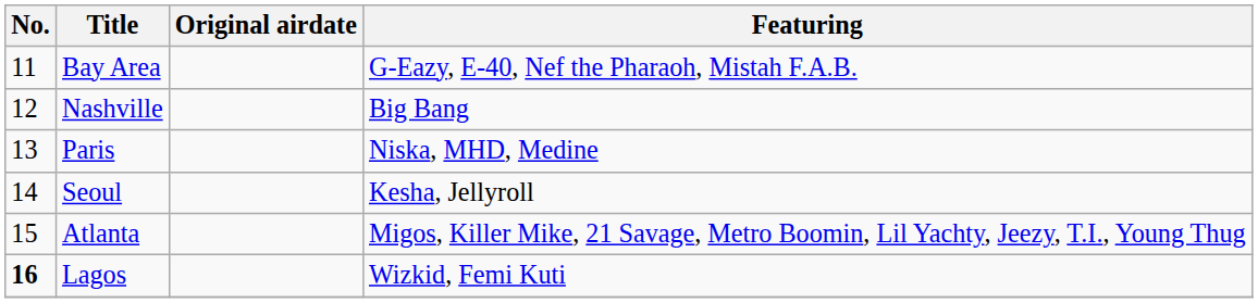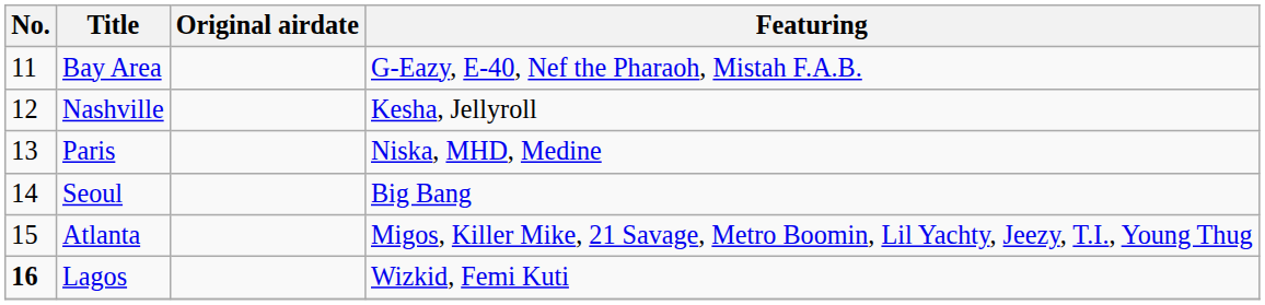Nashville | Featuring: Big Bang -> Kesha, Jellyroll
Seoul | Featuring: Kesha, Jellyroll -> Big Bang
